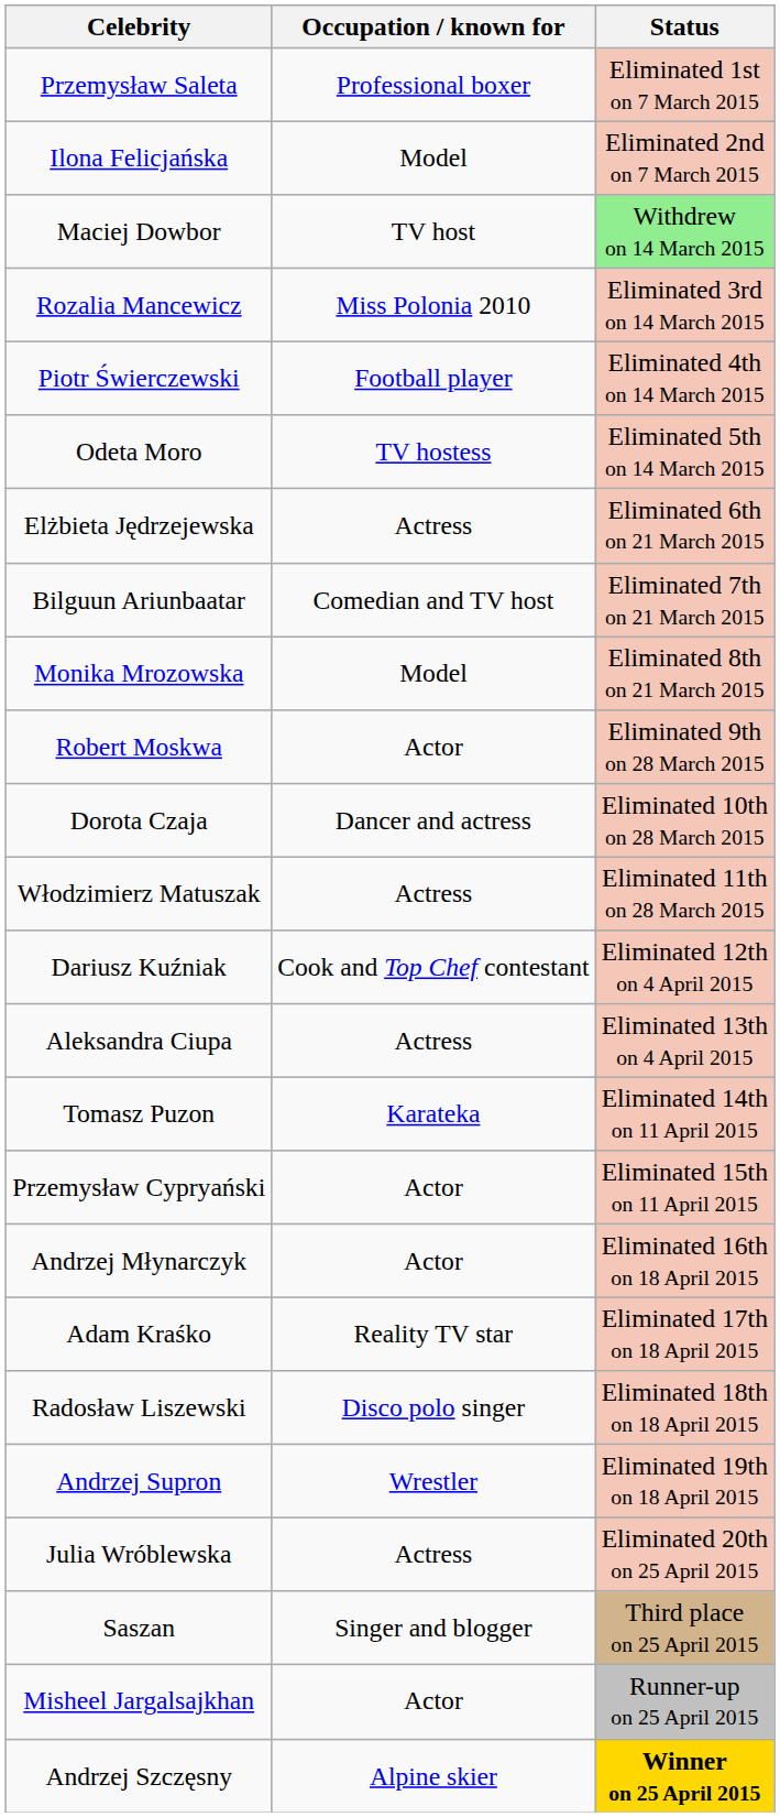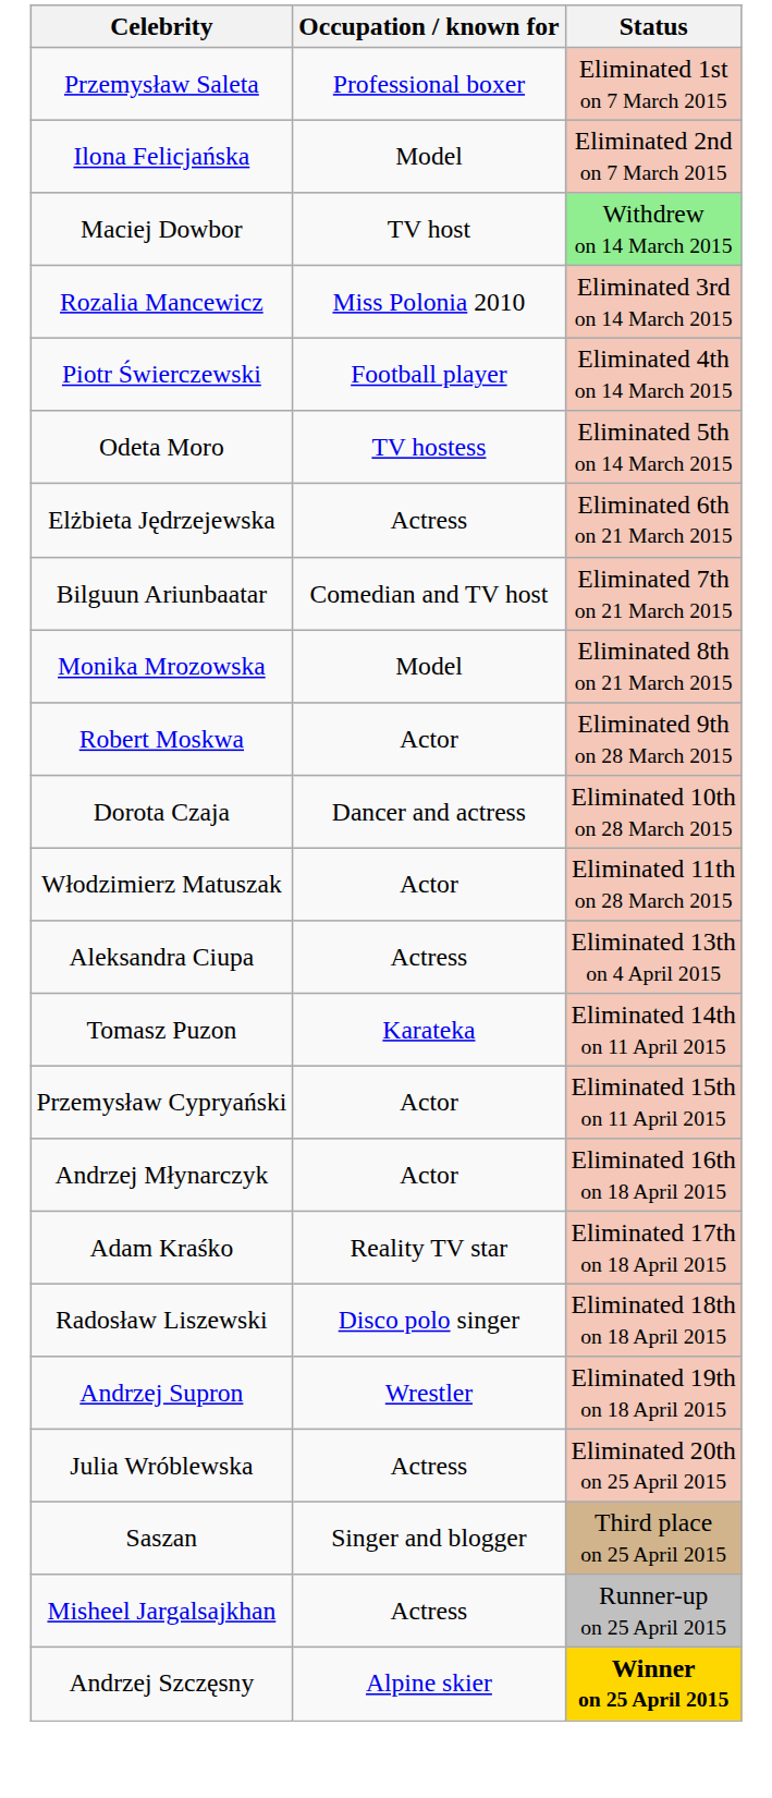Włodzimierz Matuszak | Occupation / known for: Actress -> Actor
- row: Dariusz Kuźniak | Cook and Top Chef contestant | Eliminated 12th on 4 April 2015
Misheel Jargalsajkhan | Occupation / known for: Actor -> Actress
